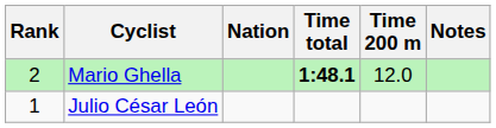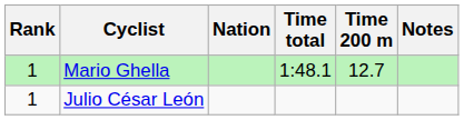Mario Ghella | Rank: 2 -> 1
Mario Ghella | Time total: bold -> normal
Mario Ghella | Time 200 m: 12.0 -> 12.7
